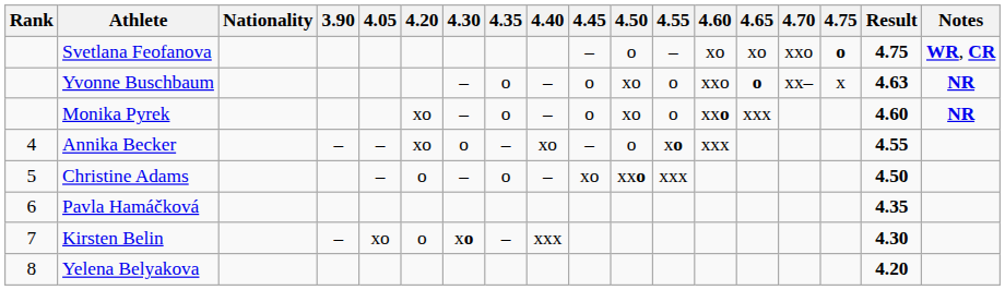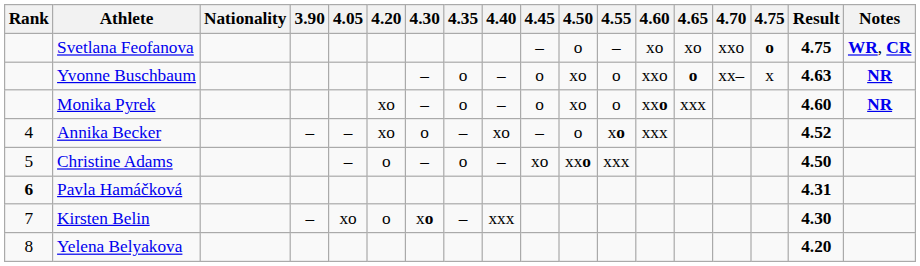Annika Becker | Result: 4.55 -> 4.52
Pavla Hamáčková | Rank: normal -> bold
Pavla Hamáčková | Result: 4.35 -> 4.31
